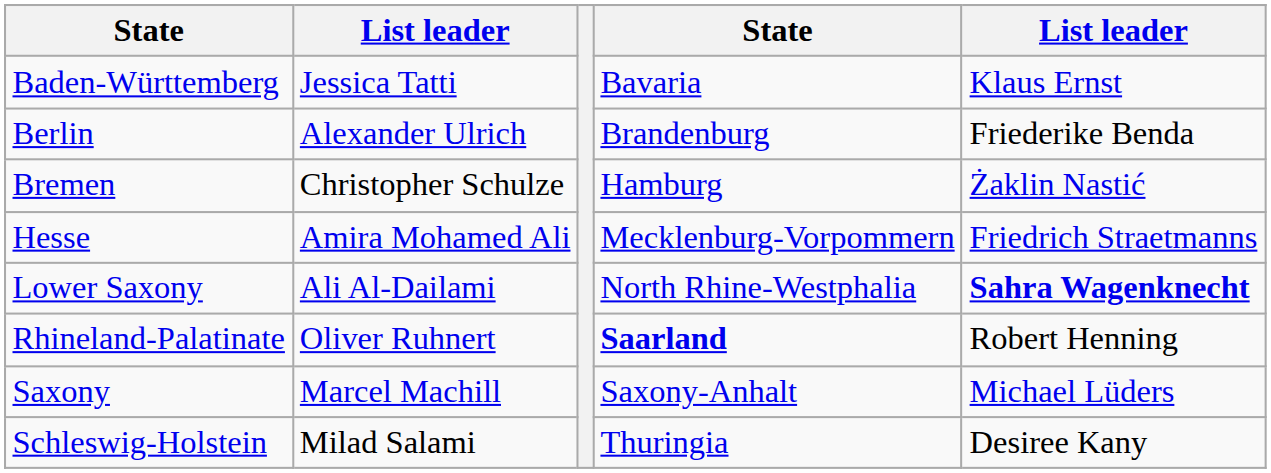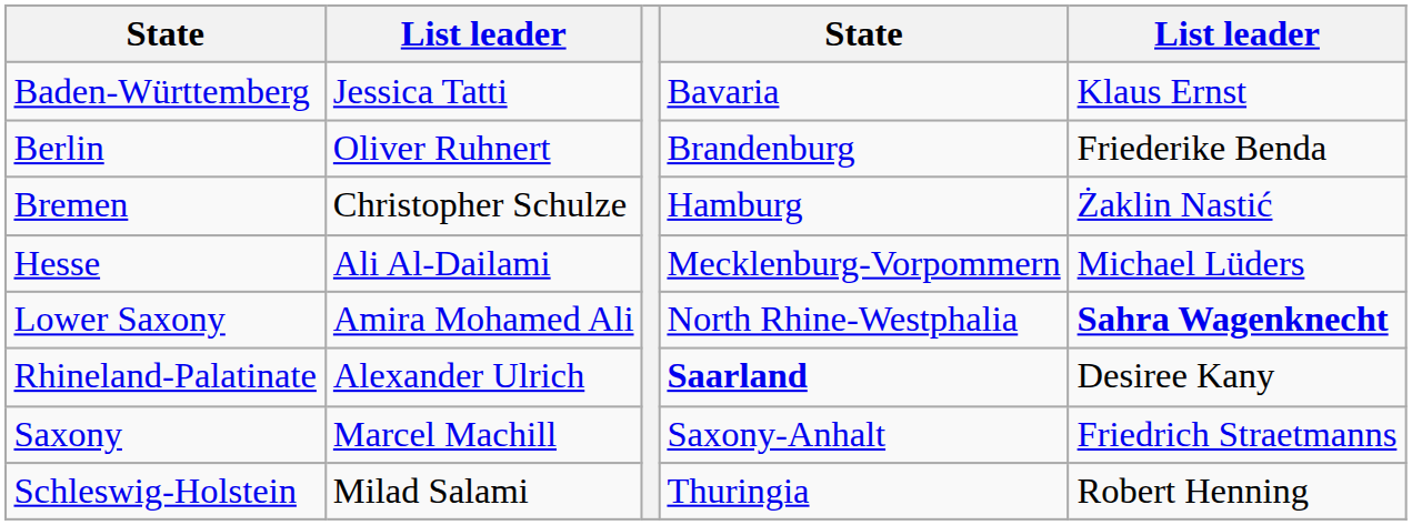Berlin | column 2: Alexander Ulrich -> Oliver Ruhnert
Hesse | column 2: Amira Mohamed Ali -> Ali Al-Dailami
Hesse | column 5: Friedrich Straetmanns -> Michael Lüders
Lower Saxony | column 2: Ali Al-Dailami -> Amira Mohamed Ali
Rhineland-Palatinate | column 2: Oliver Ruhnert -> Alexander Ulrich
Rhineland-Palatinate | column 5: Robert Henning -> Desiree Kany
Saxony | column 5: Michael Lüders -> Friedrich Straetmanns
Schleswig-Holstein | column 5: Desiree Kany -> Robert Henning
